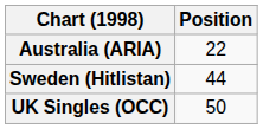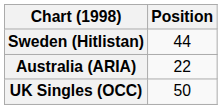rows swapped: Australia (ARIA) <-> Sweden (Hitlistan)
